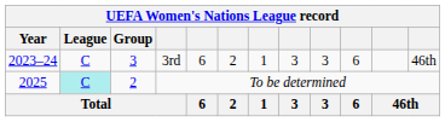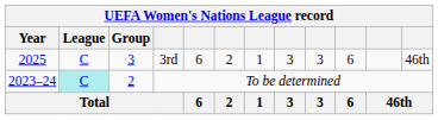3rd | Year: 2023–24 -> 2025
To be determined | Year: 2025 -> 2023–24
